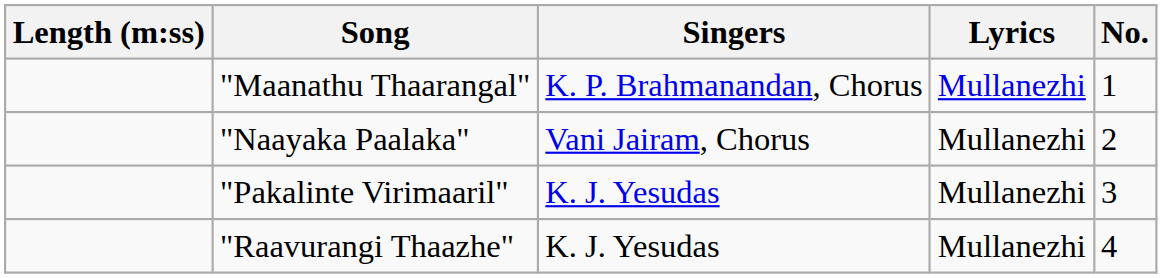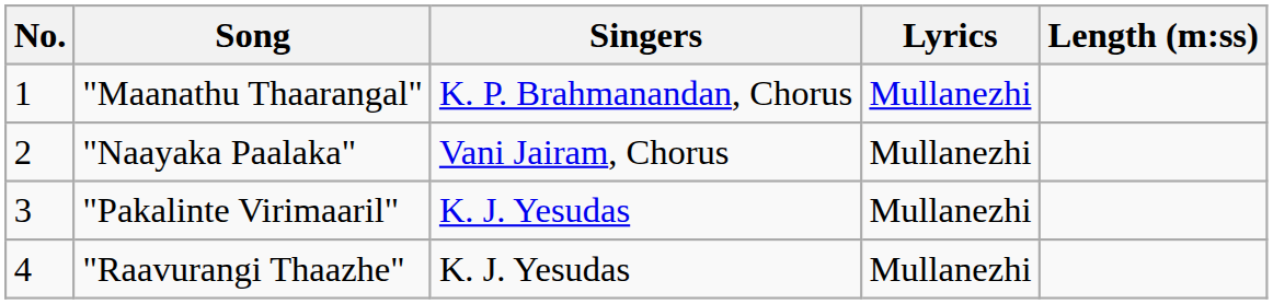columns swapped: No. <-> Length (m:ss)
